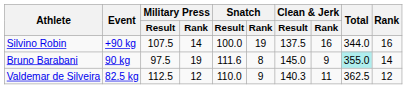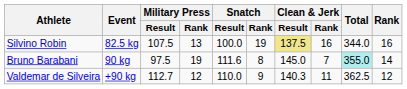Silvino Robin | Event: +90 kg -> 82.5 kg
Silvino Robin | Military Press / Rank: 14 -> 13
Silvino Robin | Clean & Jerk / Result: no background -> khaki background
Bruno Barabani | Clean & Jerk / Rank: 9 -> 7
Valdemar de Silveira | Event: 82.5 kg -> +90 kg
Valdemar de Silveira | Military Press / Result: 112.5 -> 112.7
